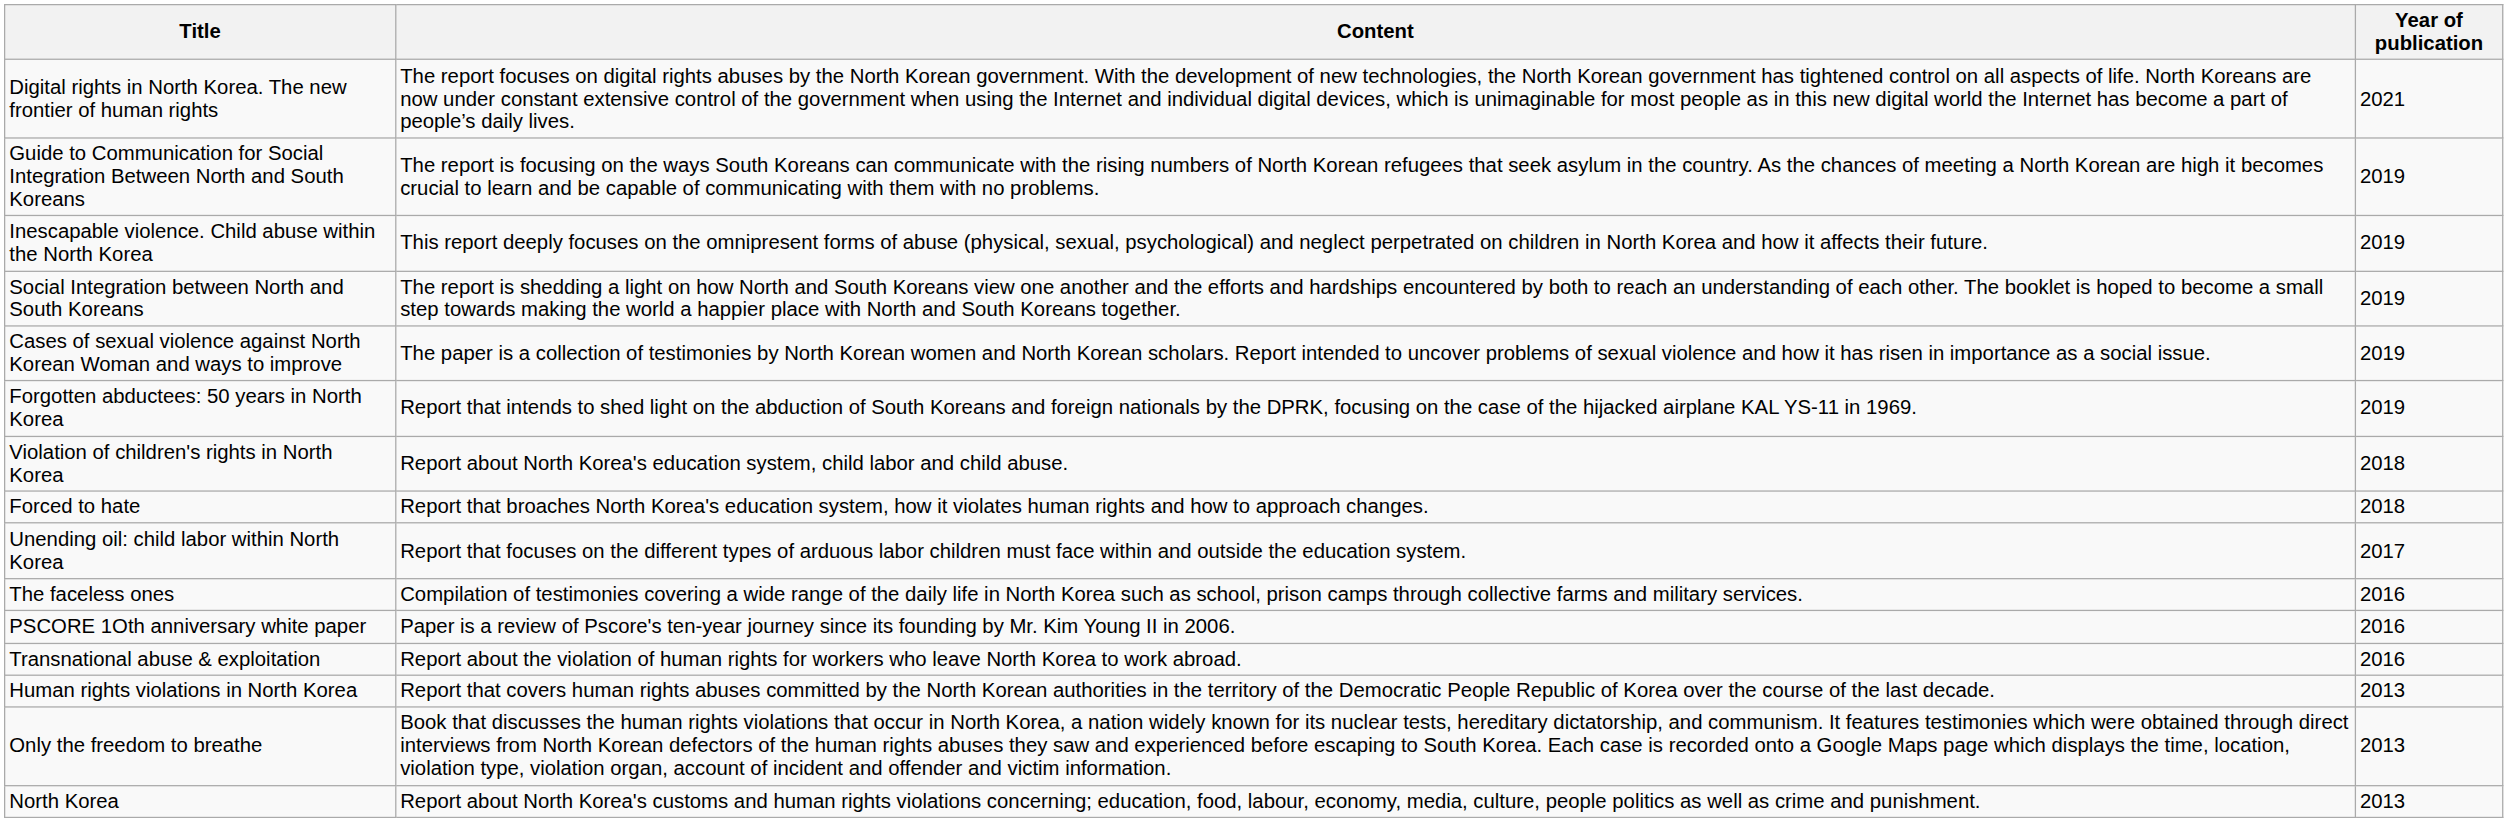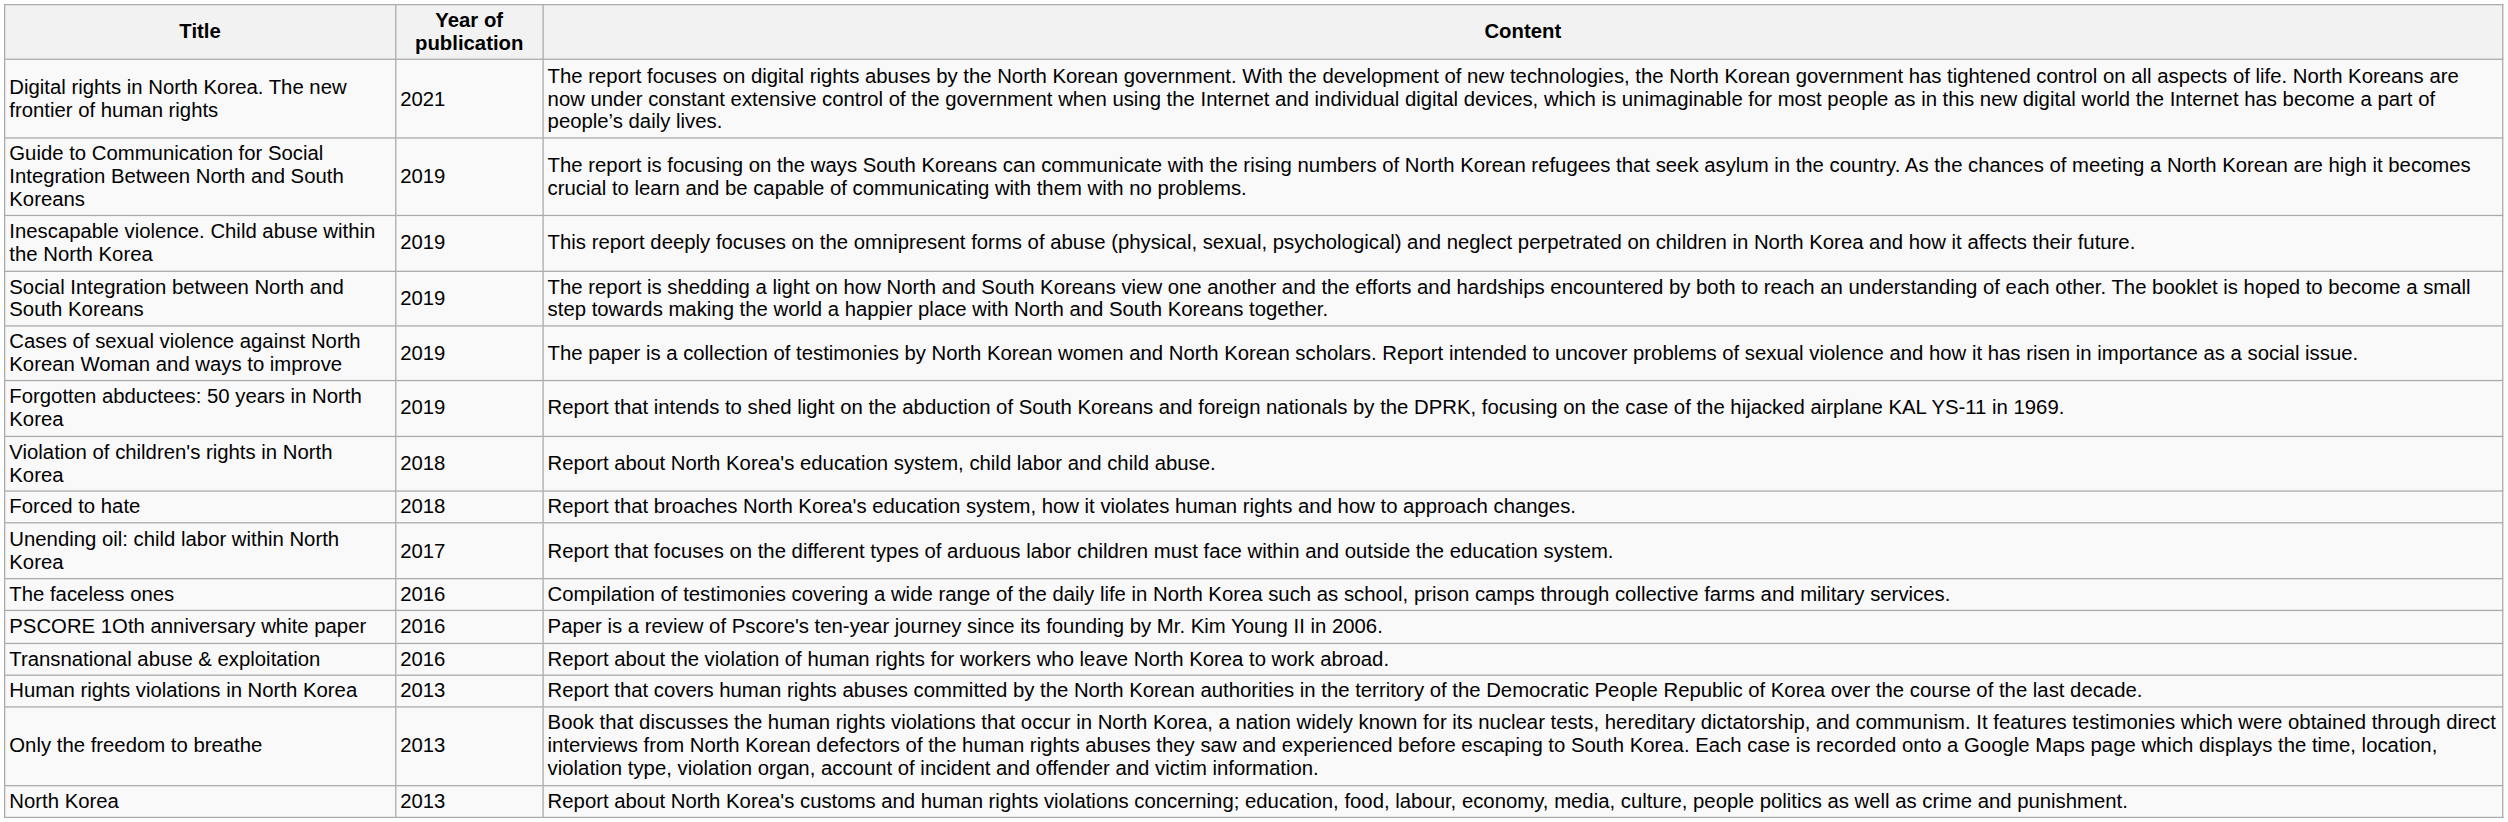columns swapped: Year of publication <-> Content
